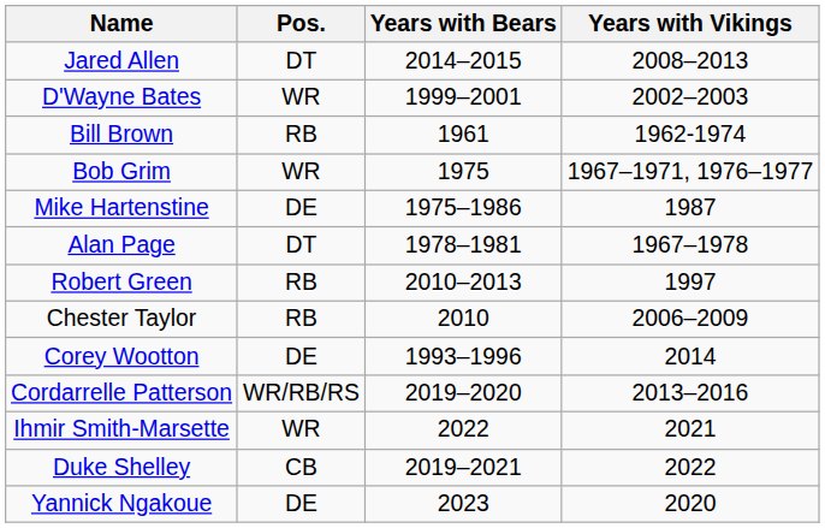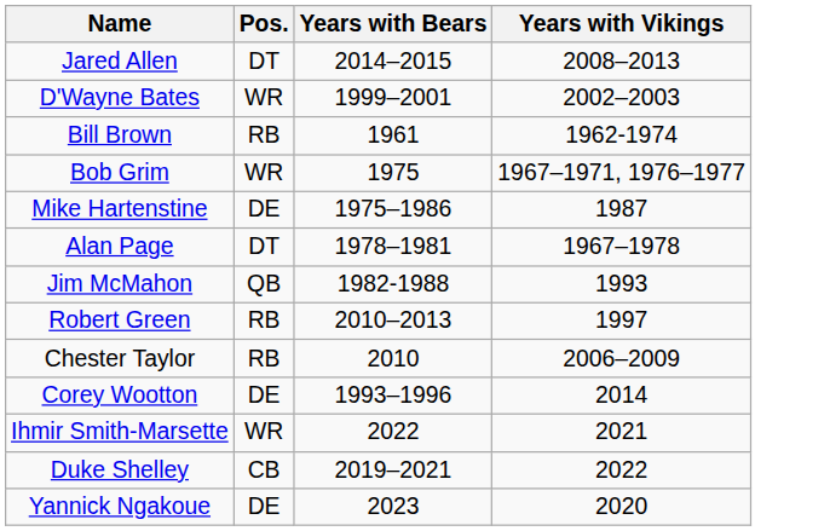+ row: Jim McMahon | QB | 1982-1988 | 1993
- row: Cordarrelle Patterson | WR/RB/RS | 2019–2020 | 2013–2016
